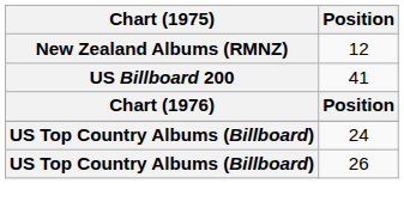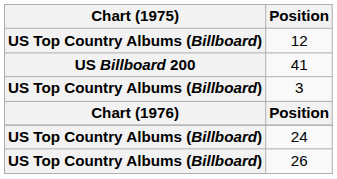12 | Chart (1975): New Zealand Albums (RMNZ) -> US Top Country Albums (Billboard)
+ row: US Top Country Albums (Billboard) | 3
